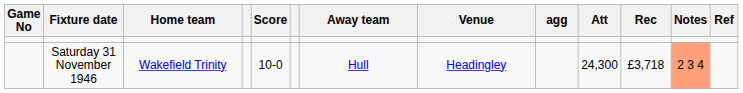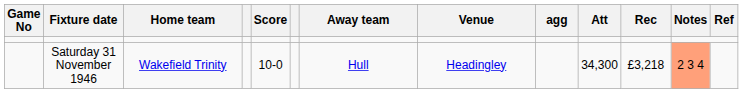Saturday 31 November 1946 | Att: 24,300 -> 34,300
Saturday 31 November 1946 | Rec: £3,718 -> £3,218
